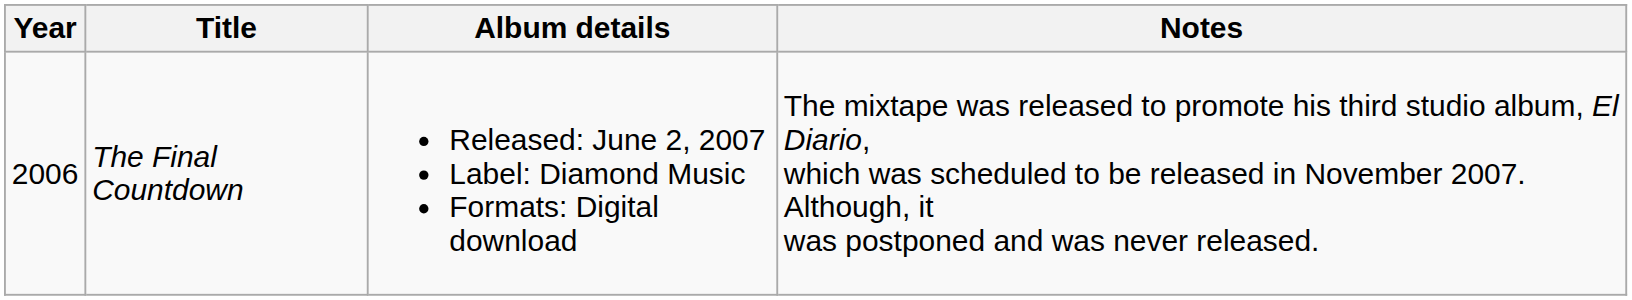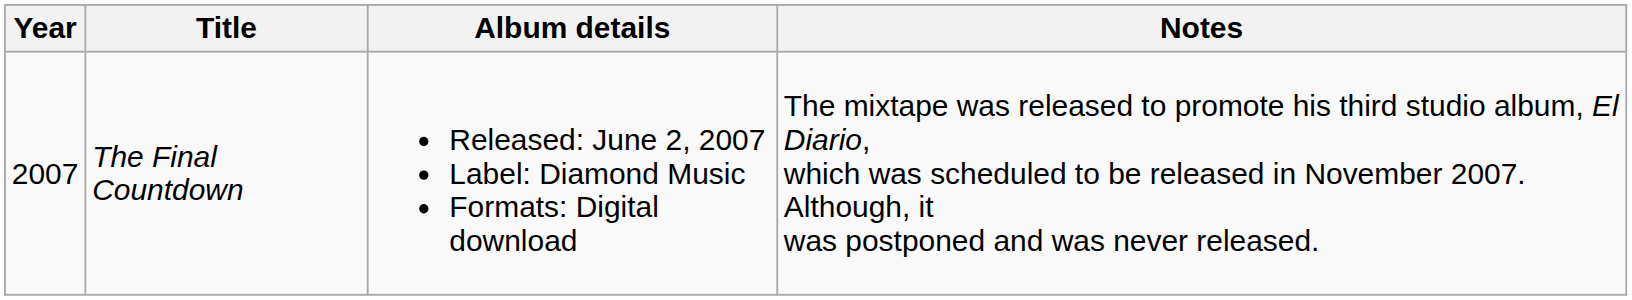The Final Countdown | Year: 2006 -> 2007
